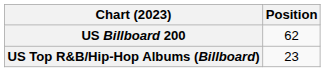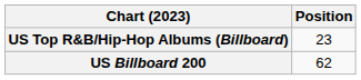rows swapped: US Billboard 200 <-> US Top R&B/Hip-Hop Albums (Billboard)
